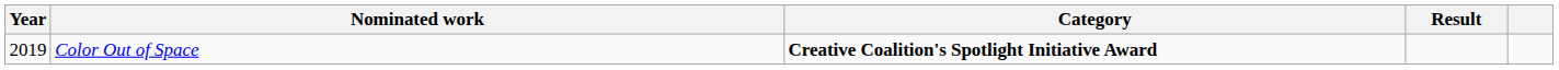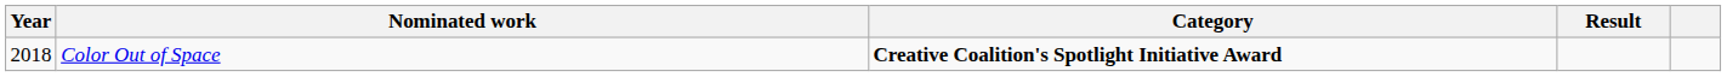Color Out of Space | Year: 2019 -> 2018
